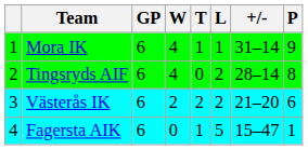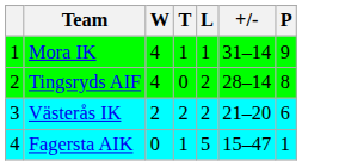- column: GP | 6 | 6 | 6 | 6
